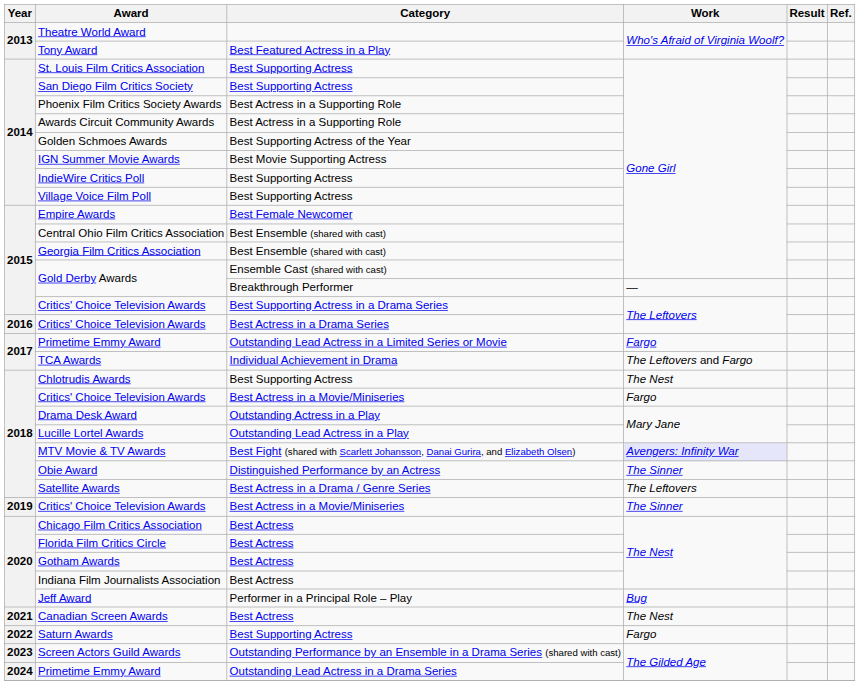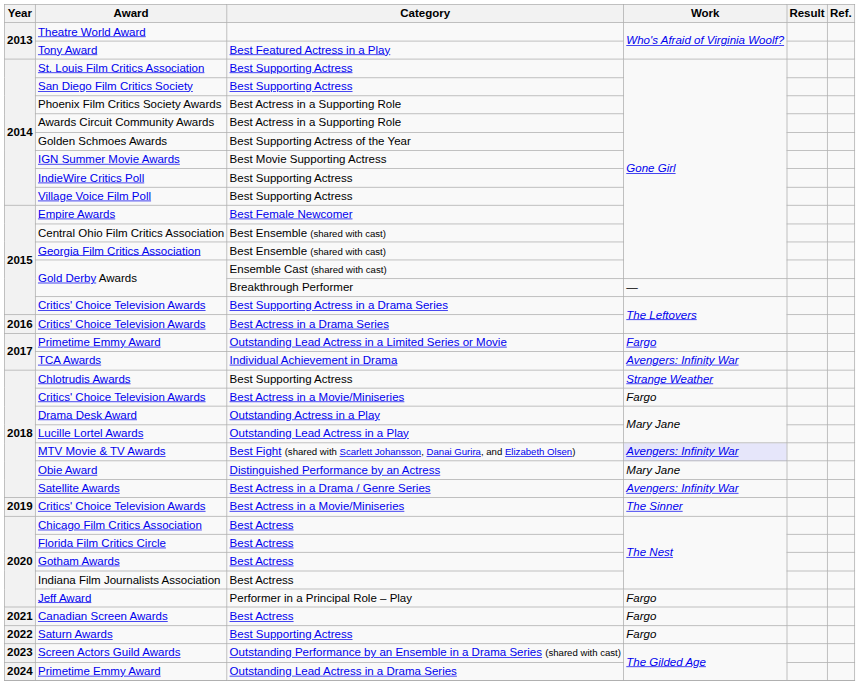TCA Awards | Work: The Leftovers and Fargo -> Avengers: Infinity War
Chlotrudis Awards | Work: The Nest -> Strange Weather
Obie Award | Work: The Sinner -> Mary Jane
Satellite Awards | Work: The Leftovers -> Avengers: Infinity War
Jeff Award | Work: Bug -> Fargo
Canadian Screen Awards | Work: The Nest -> Fargo
